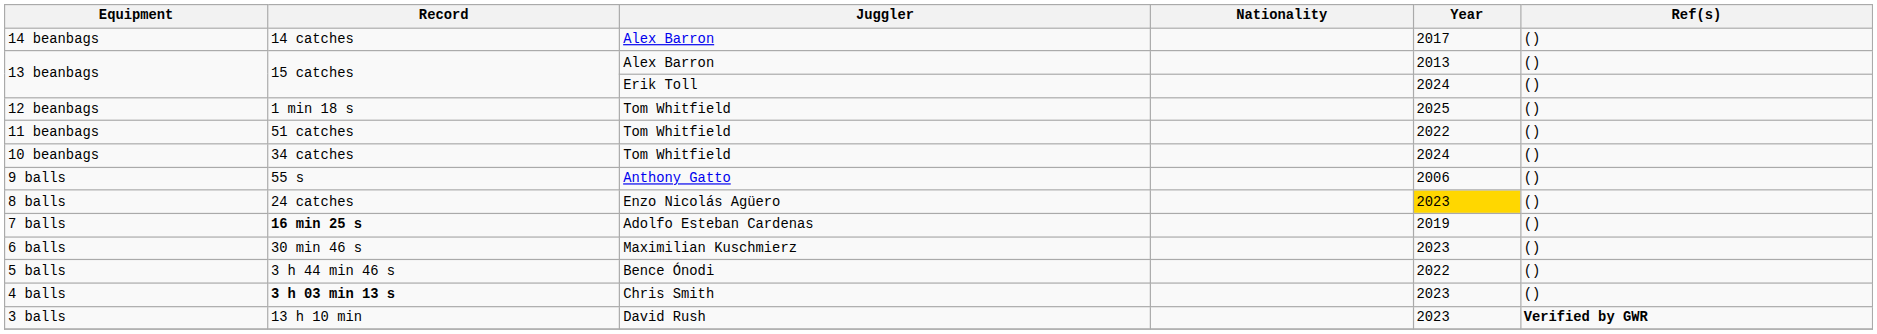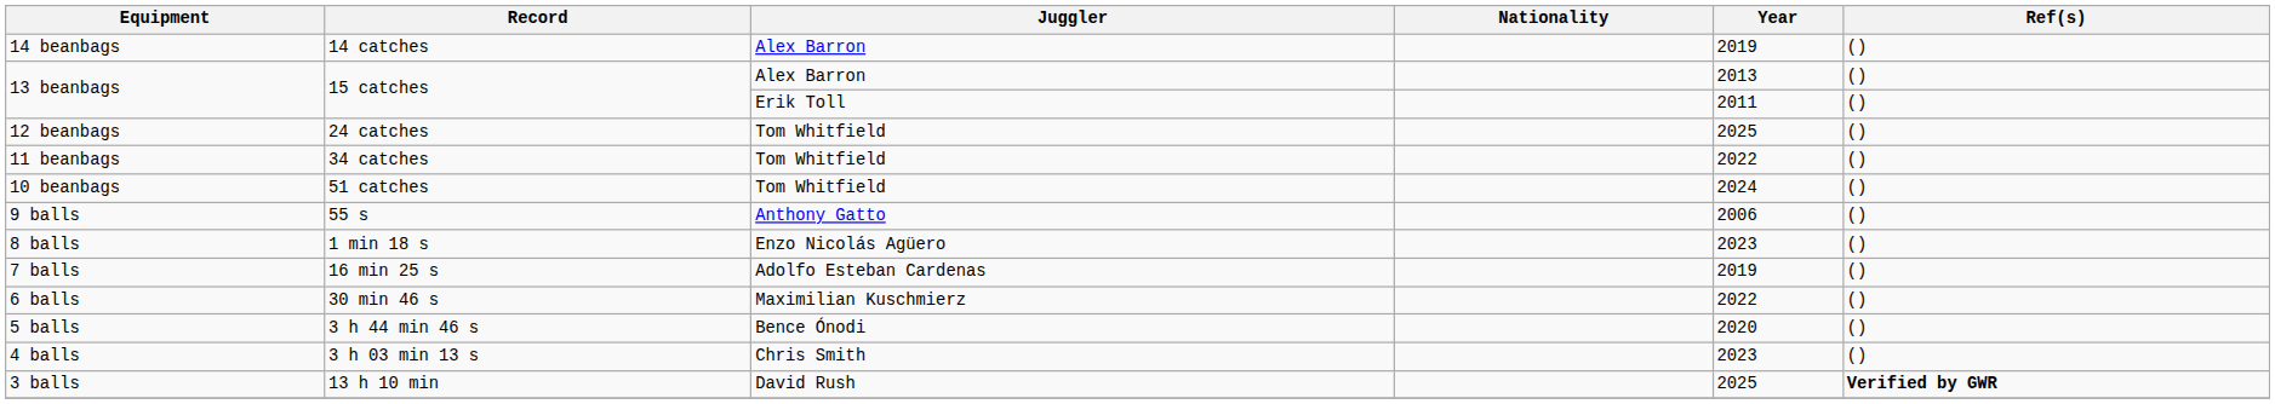14 beanbags | Year: 2017 -> 2019
13 beanbags / Erik Toll | Year: 2024 -> 2011
12 beanbags | Record: 1 min 18 s -> 24 catches
11 beanbags | Record: 51 catches -> 34 catches
10 beanbags | Record: 34 catches -> 51 catches
8 balls | Record: 24 catches -> 1 min 18 s
8 balls | Year: gold background -> no background
7 balls | Record: bold -> normal
6 balls | Year: 2023 -> 2022
5 balls | Year: 2022 -> 2020
4 balls | Record: bold -> normal
3 balls | Year: 2023 -> 2025
